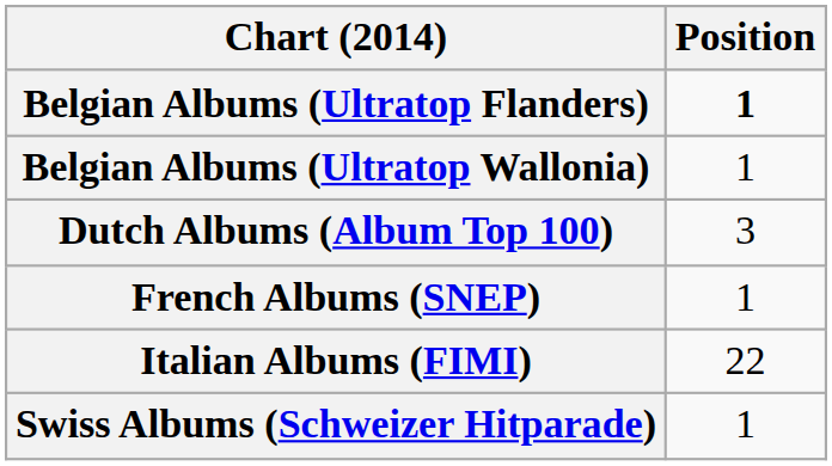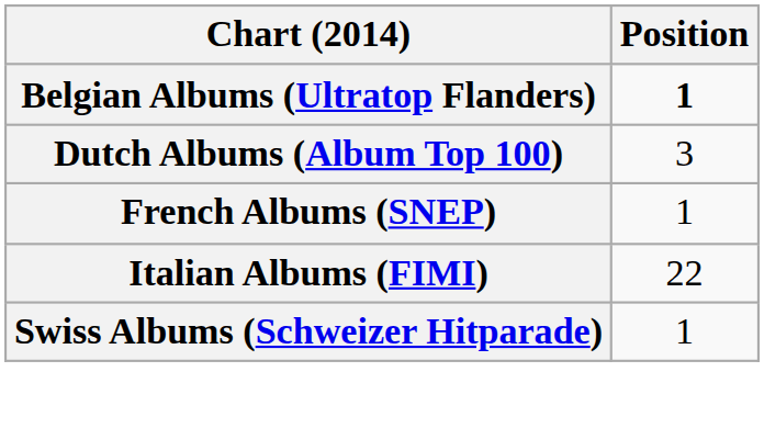- row: Belgian Albums (Ultratop Wallonia) | 1
